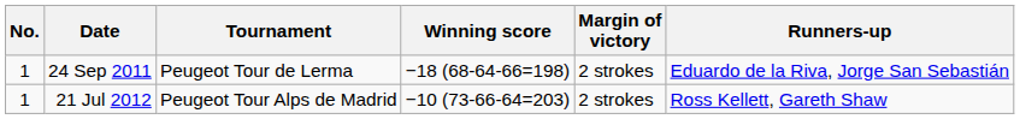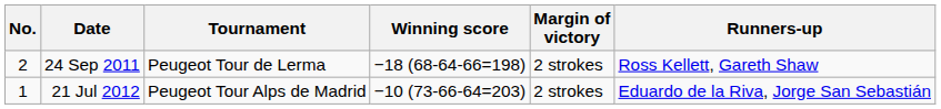24 Sep 2011 | No.: 1 -> 2
24 Sep 2011 | Runners-up: Eduardo de la Riva, Jorge San Sebastián -> Ross Kellett, Gareth Shaw
21 Jul 2012 | Runners-up: Ross Kellett, Gareth Shaw -> Eduardo de la Riva, Jorge San Sebastián
